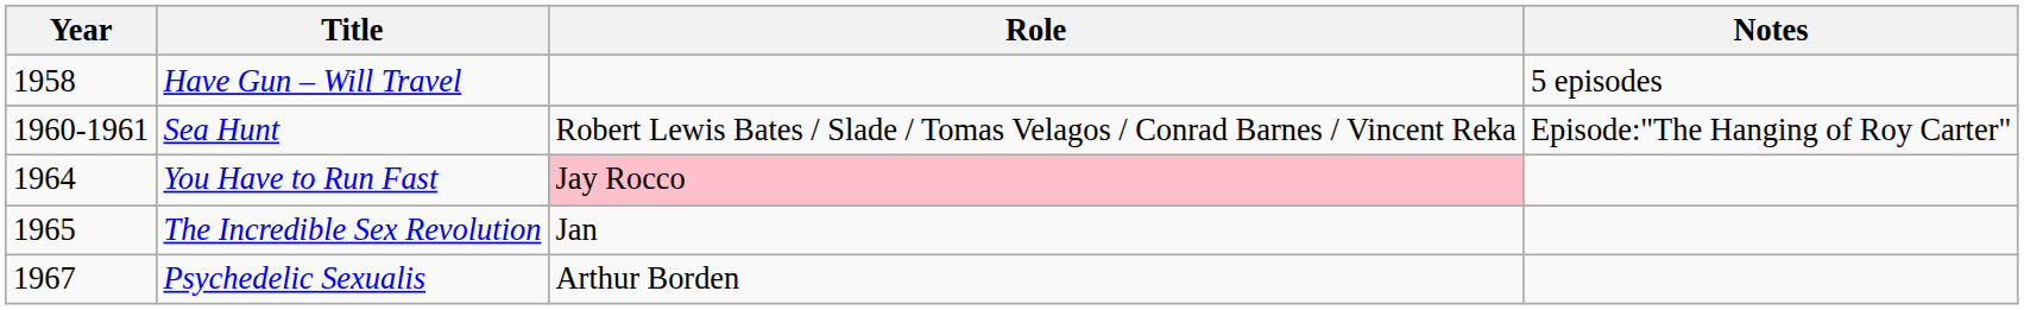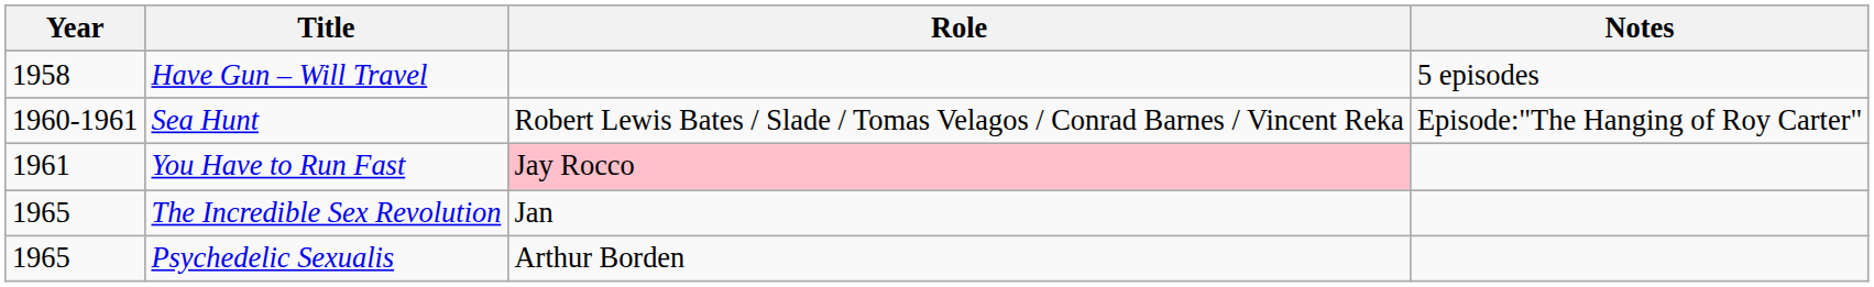You Have to Run Fast | Year: 1964 -> 1961
Psychedelic Sexualis | Year: 1967 -> 1965
